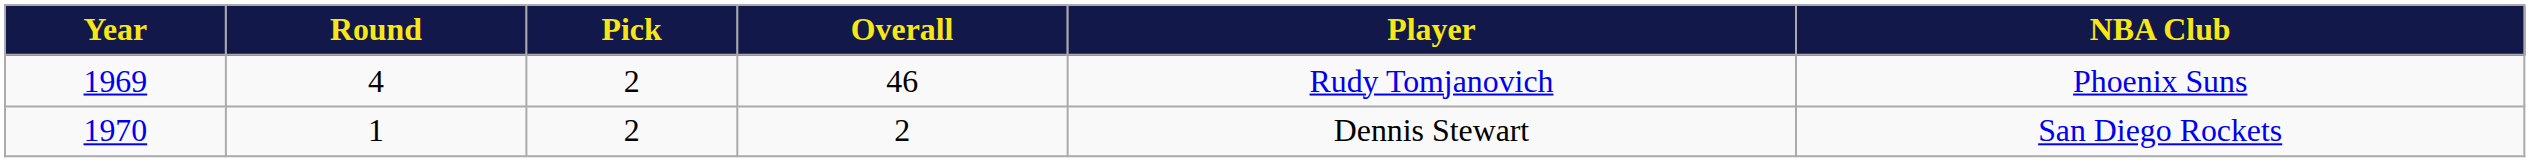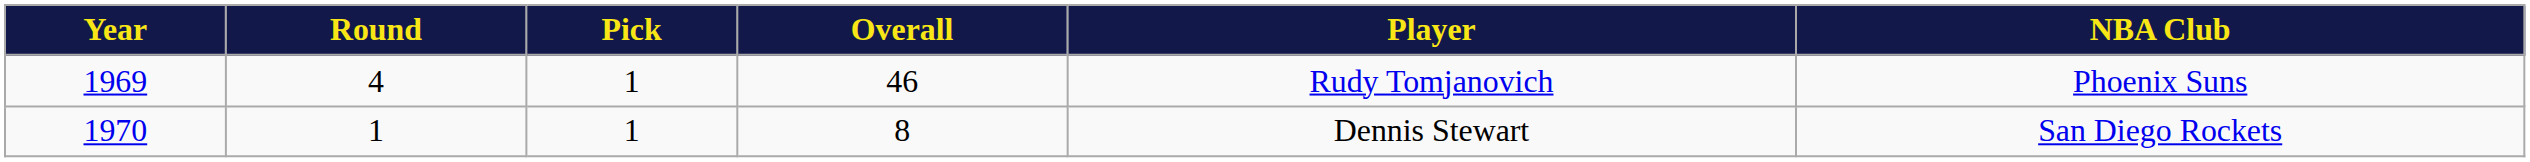1969 | Pick: 2 -> 1
1970 | Pick: 2 -> 1
1970 | Overall: 2 -> 8
